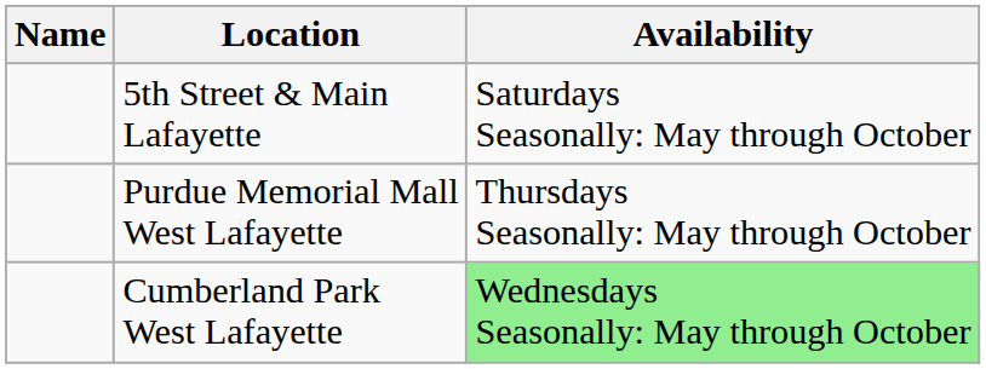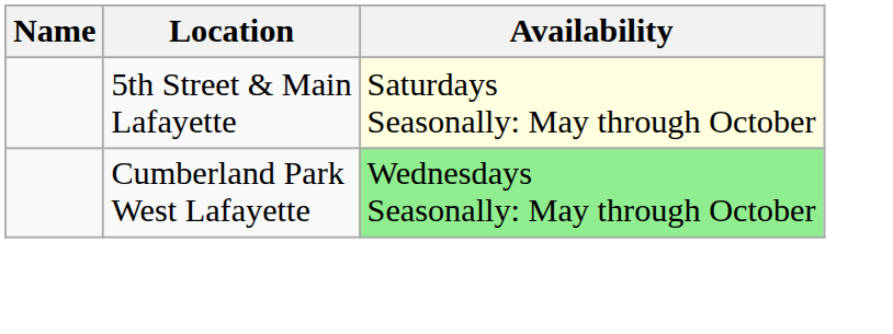5th Street & Main Lafayette | Availability: no background -> lightyellow background
- row: Purdue Memorial Mall West Lafayette | Thursdays Seasonally: May through October
